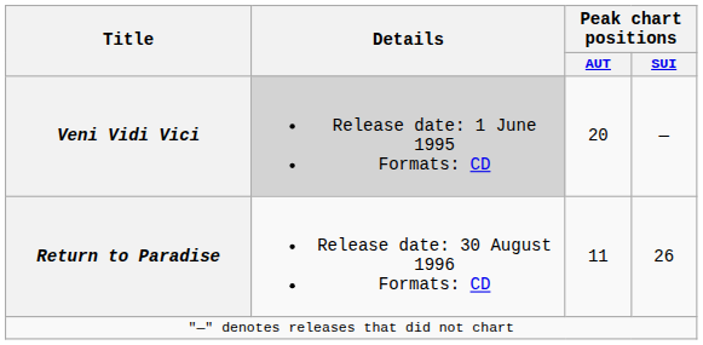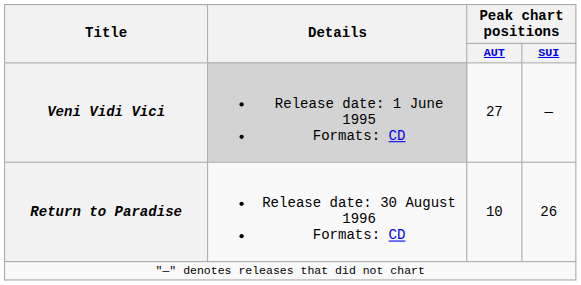Veni Vidi Vici | Peak chart positions / AUT: 20 -> 27
Return to Paradise | Peak chart positions / AUT: 11 -> 10
